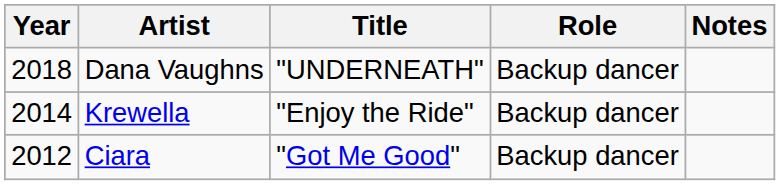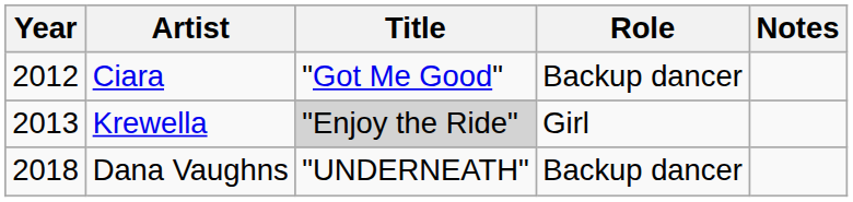rows swapped: Ciara <-> Dana Vaughns
Krewella | Year: 2014 -> 2013
Krewella | Title: no background -> lightgrey background
Krewella | Role: Backup dancer -> Girl
